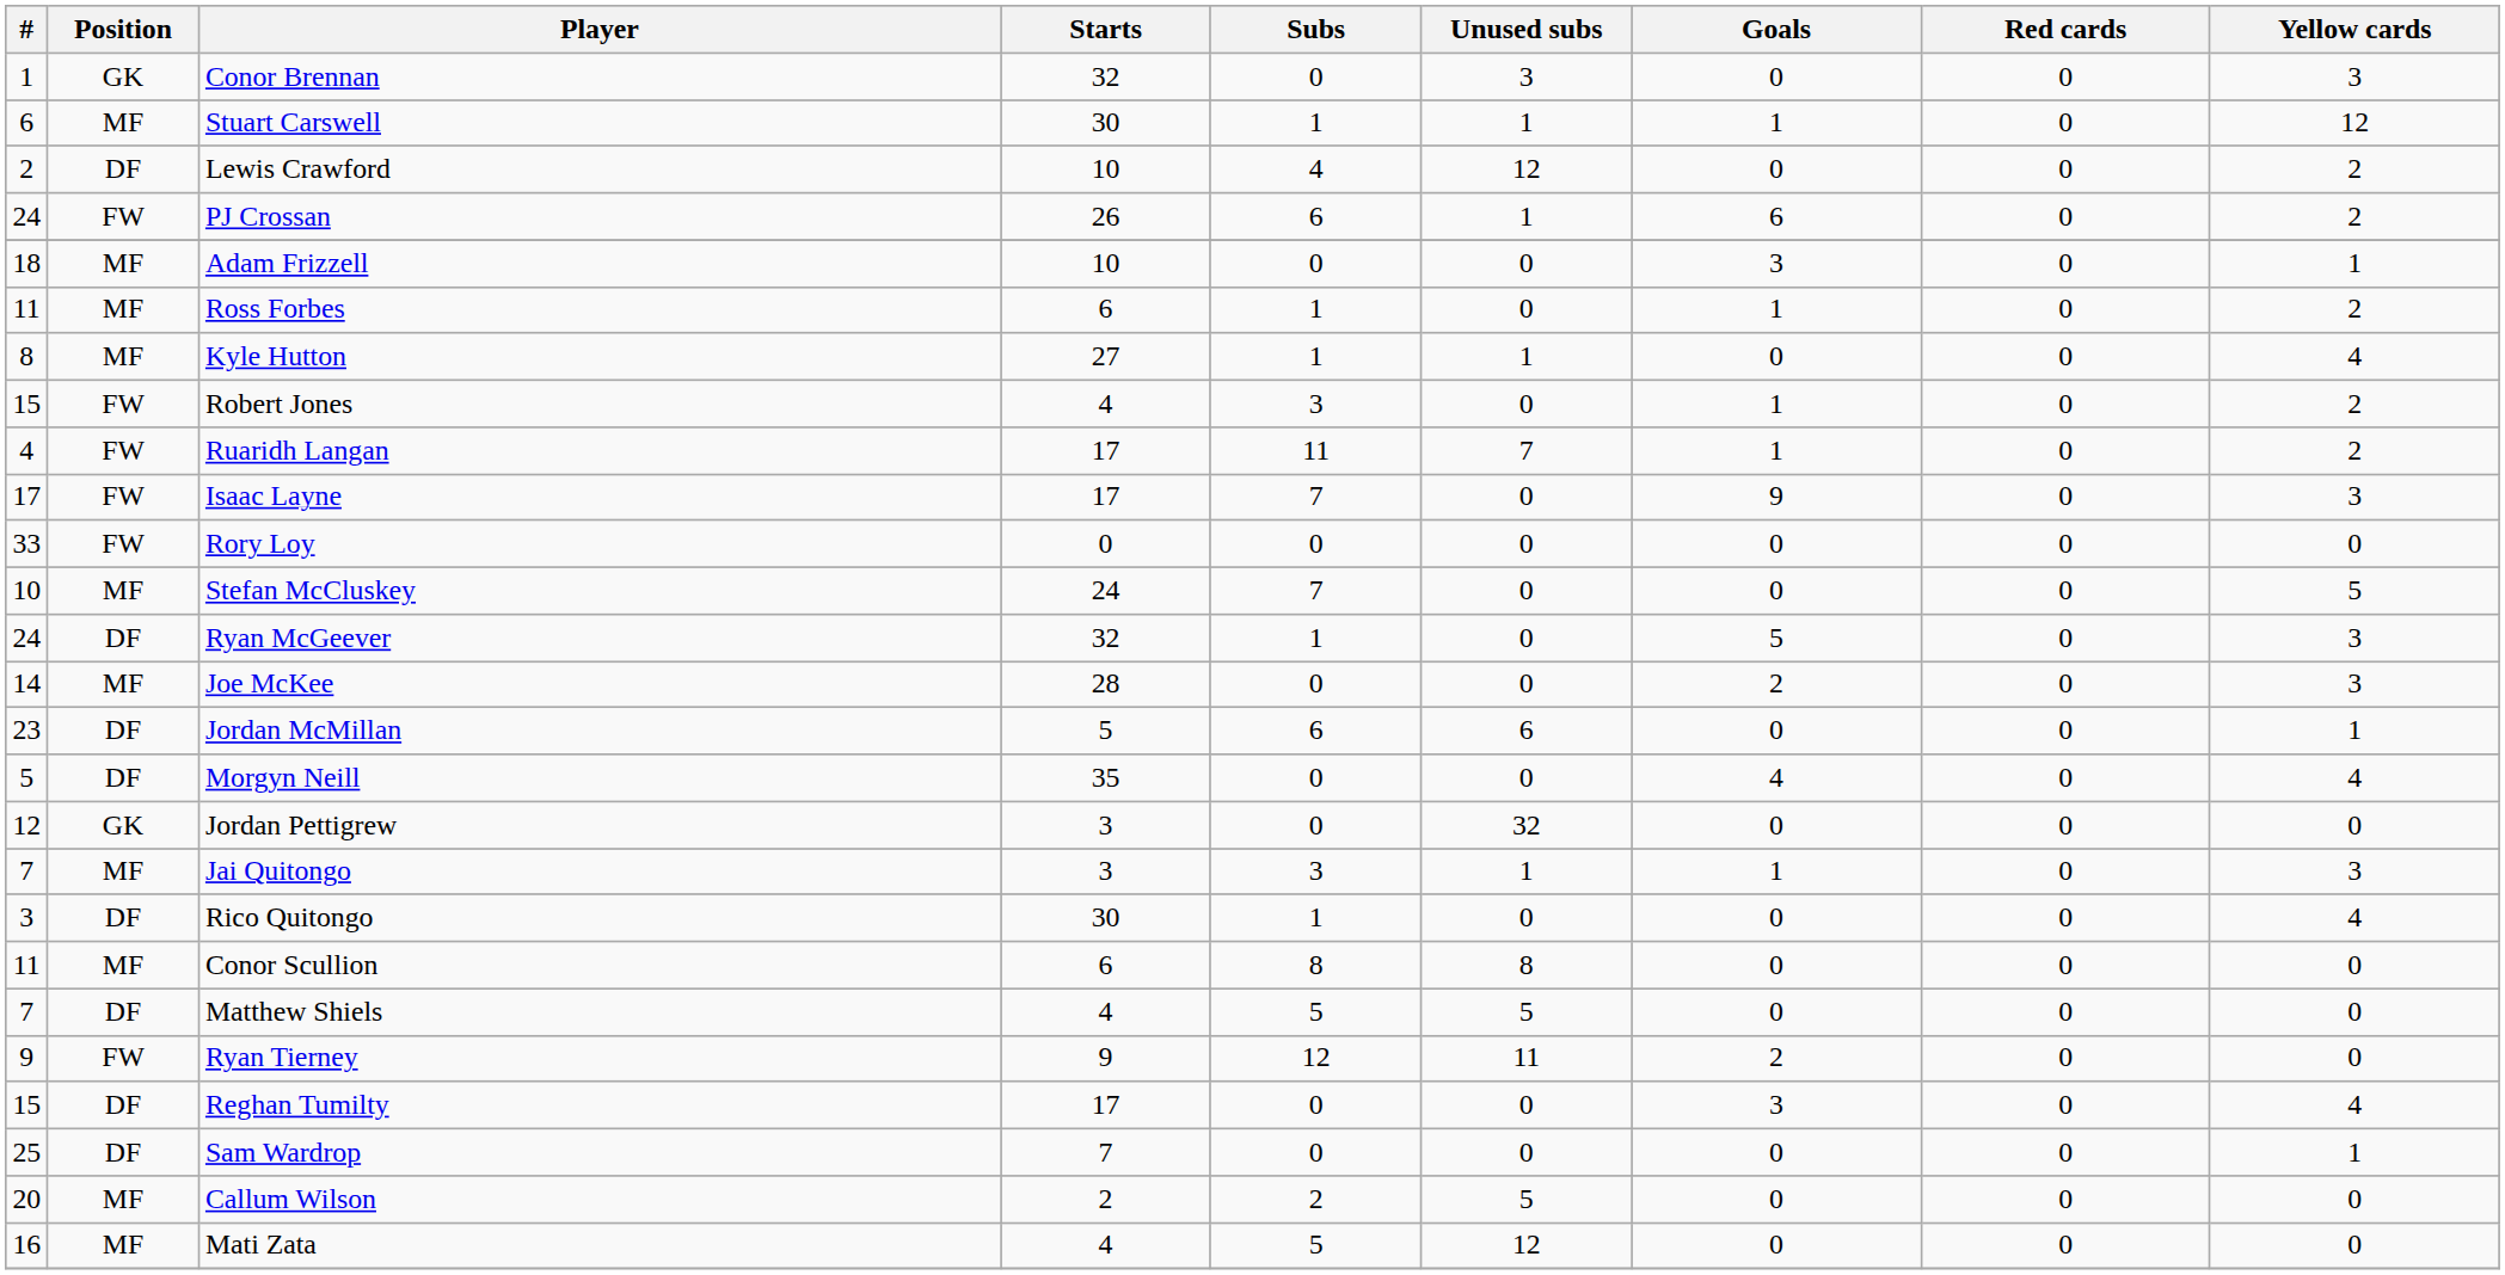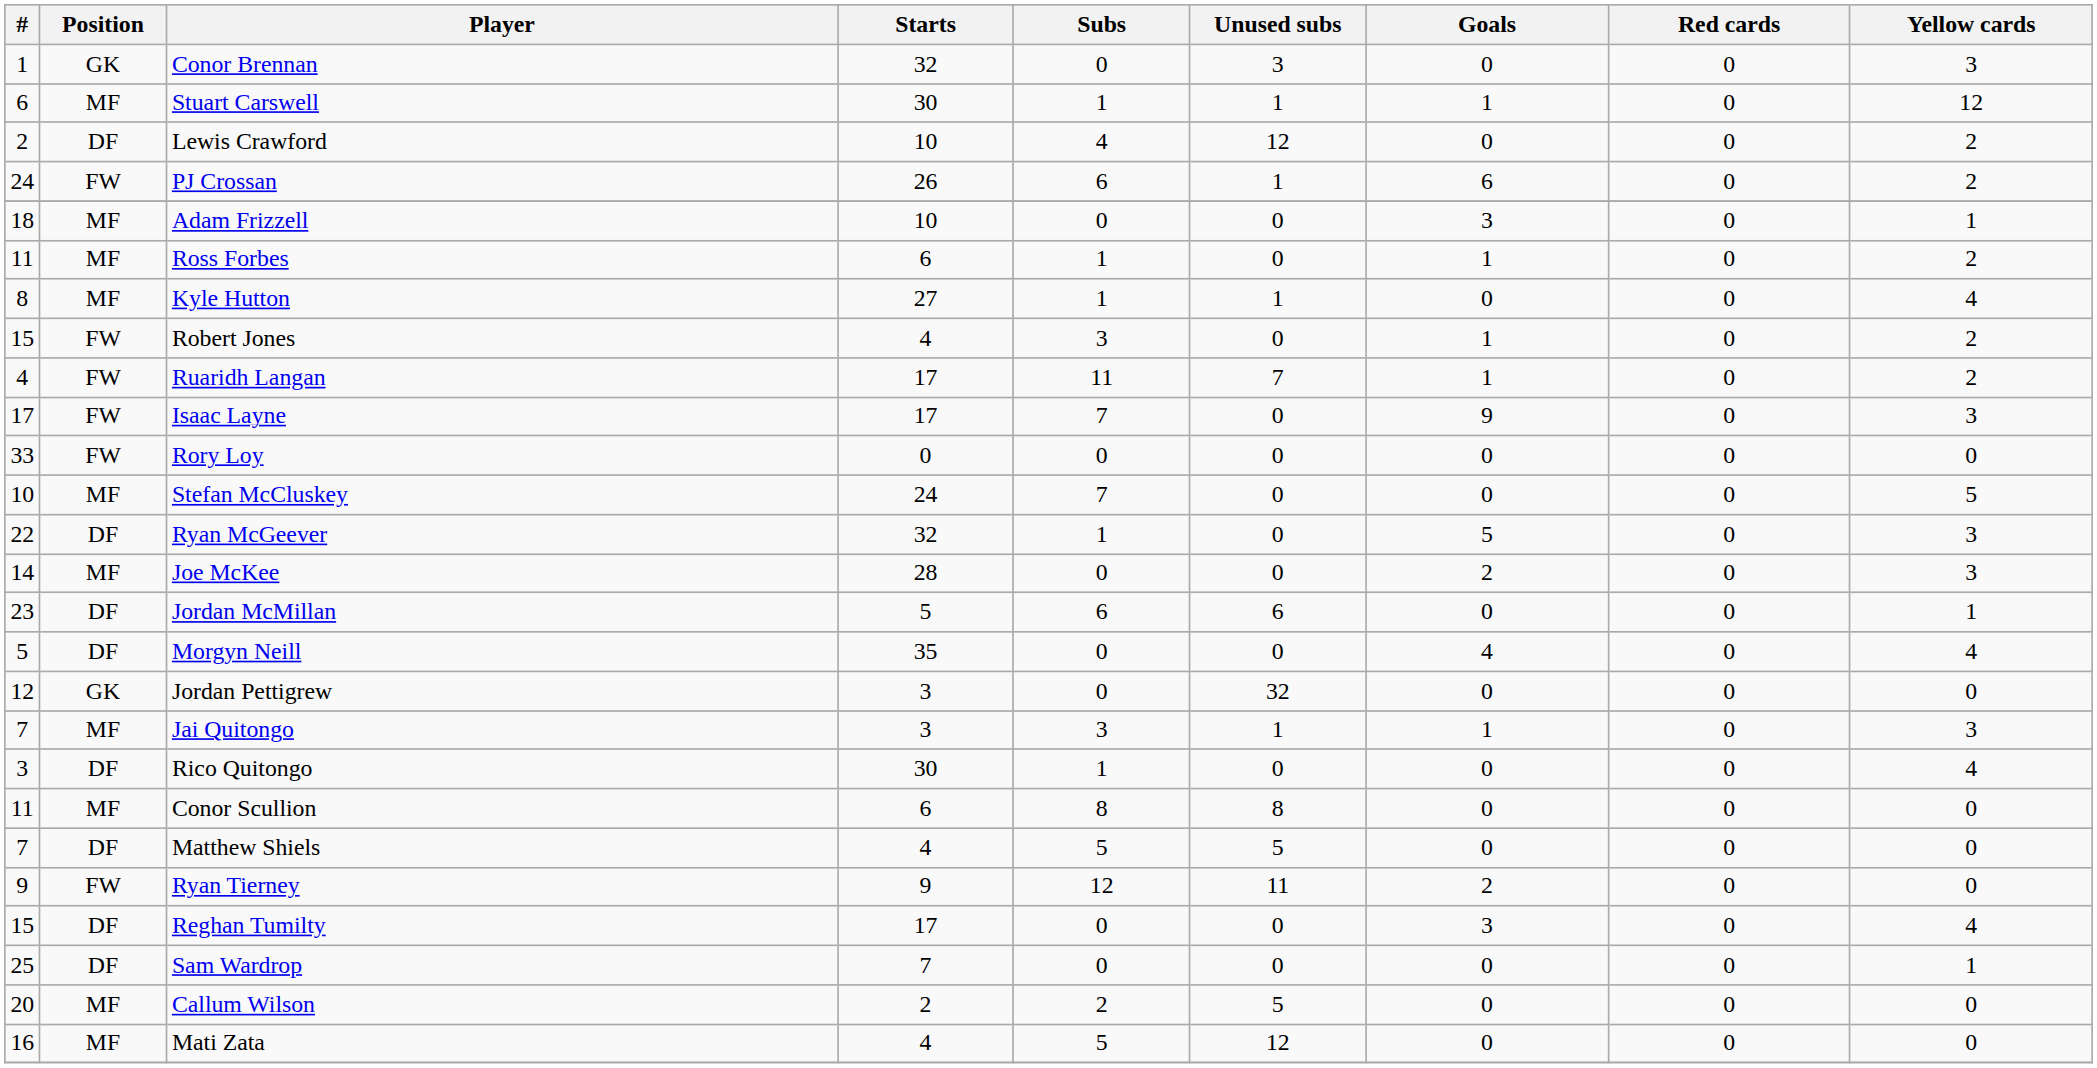Ryan McGeever | #: 24 -> 22
